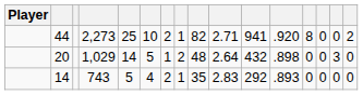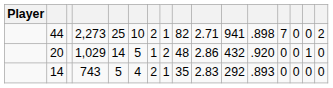44 | column 12: .920 -> .898
44 | column 13: 8 -> 7
20 | column 10: 2.64 -> 2.86
20 | column 12: .898 -> .920
20 | column 15: 3 -> 1
